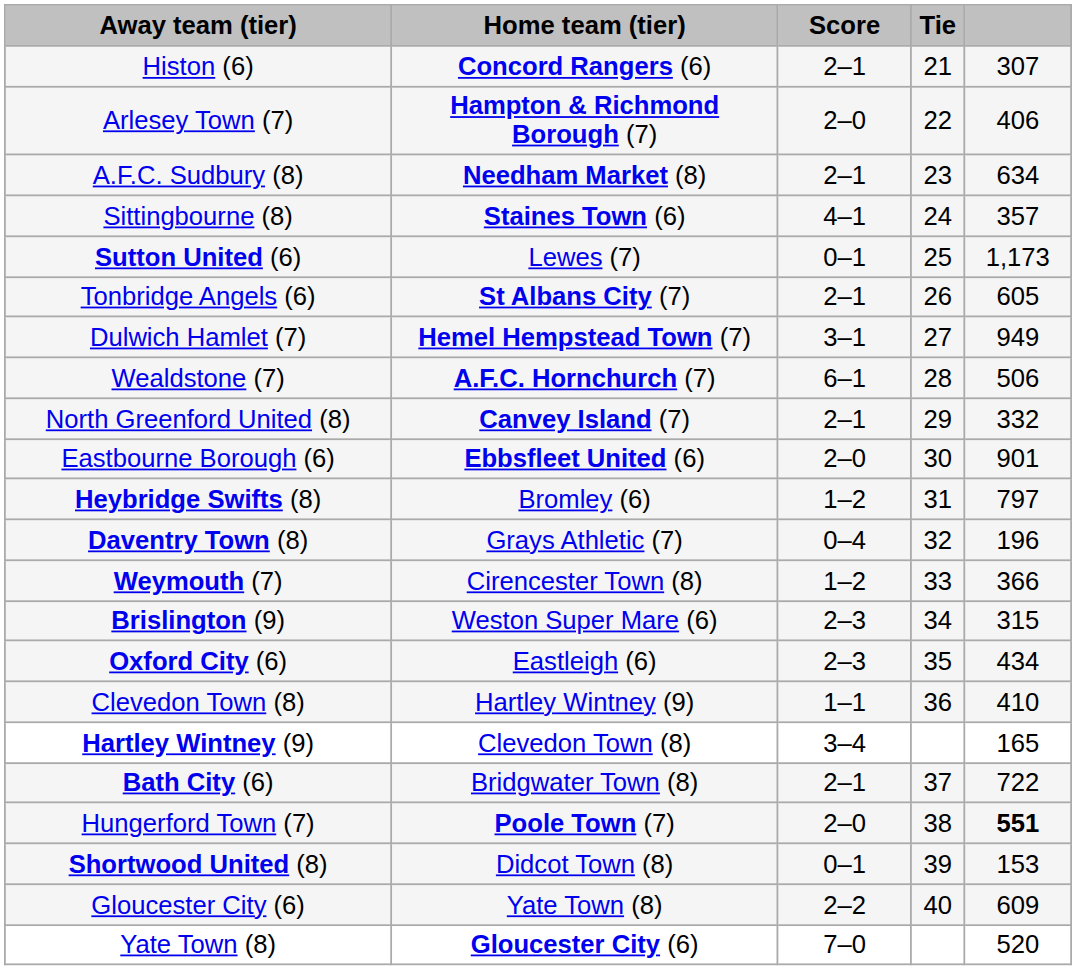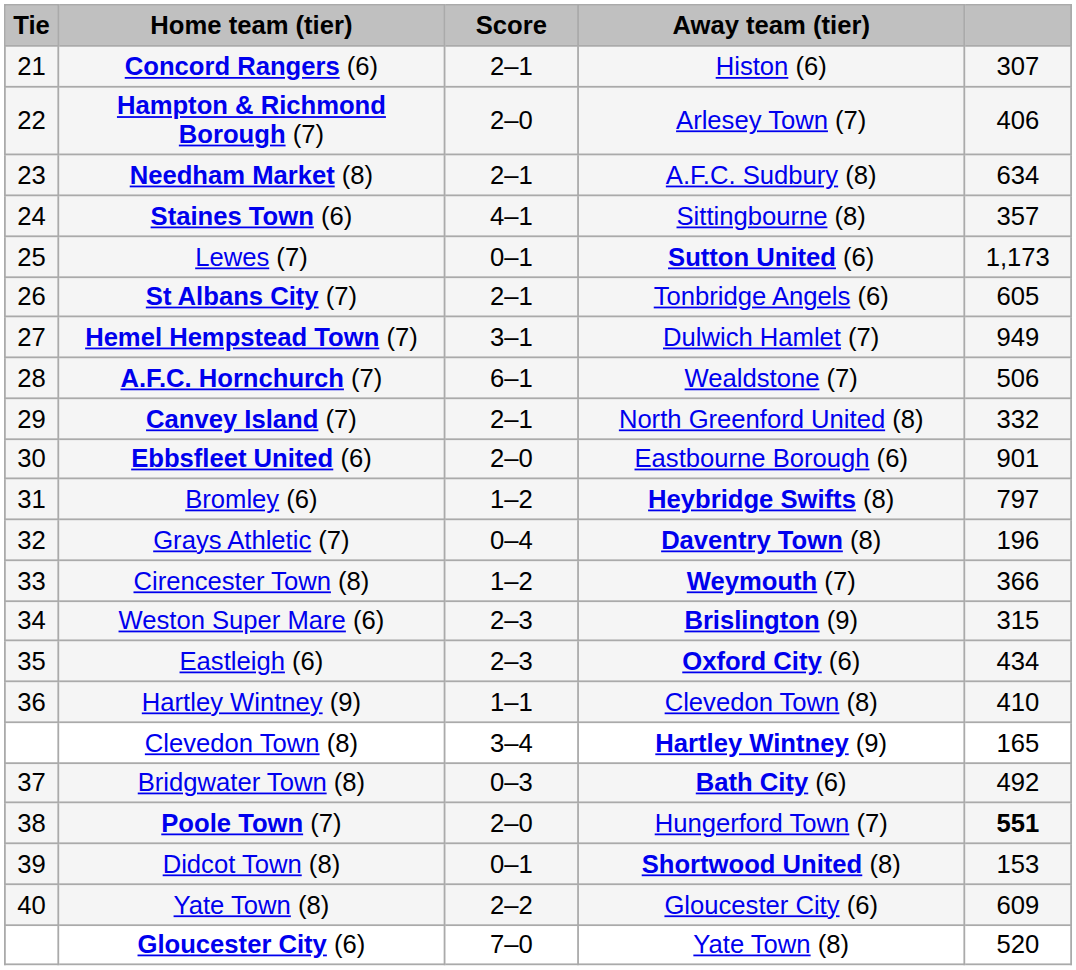columns swapped: Tie <-> Away team (tier)
Bridgwater Town (8) | Score: 2–1 -> 0–3
Bridgwater Town (8) | column 5: 722 -> 492
